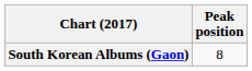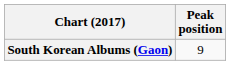South Korean Albums (Gaon) | Peak position: 8 -> 9
